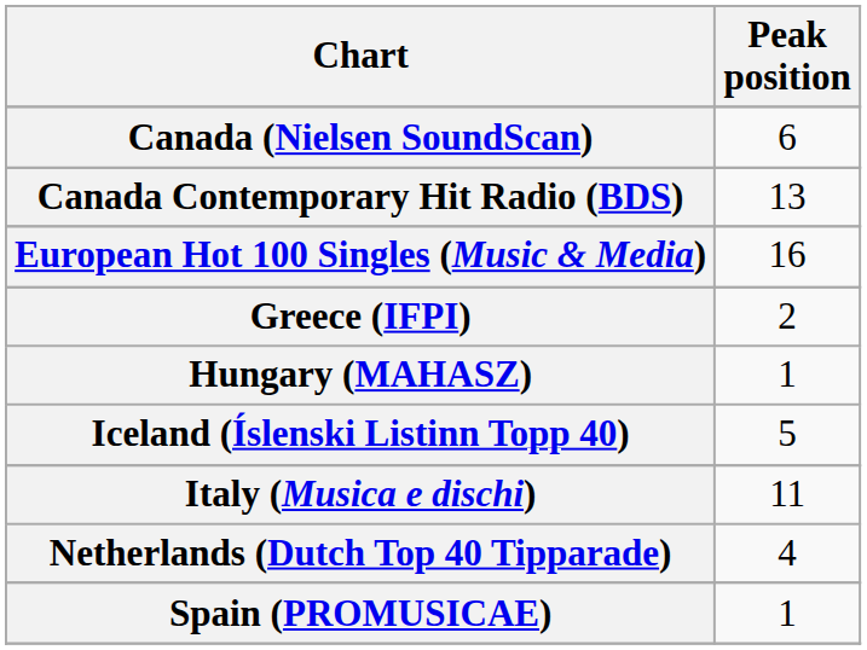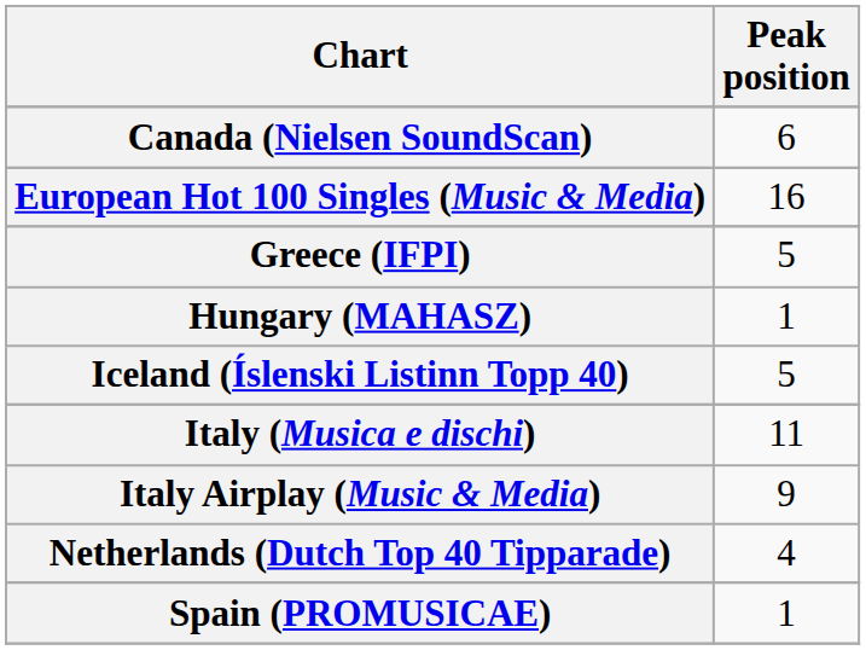- row: Canada Contemporary Hit Radio (BDS) | 13
Greece (IFPI) | Peak position: 2 -> 5
+ row: Italy Airplay (Music & Media) | 9
